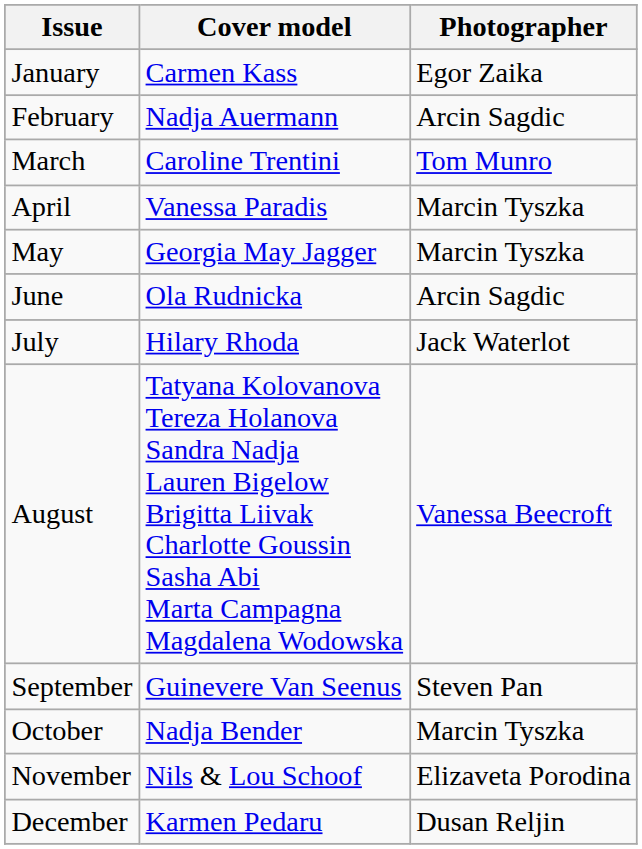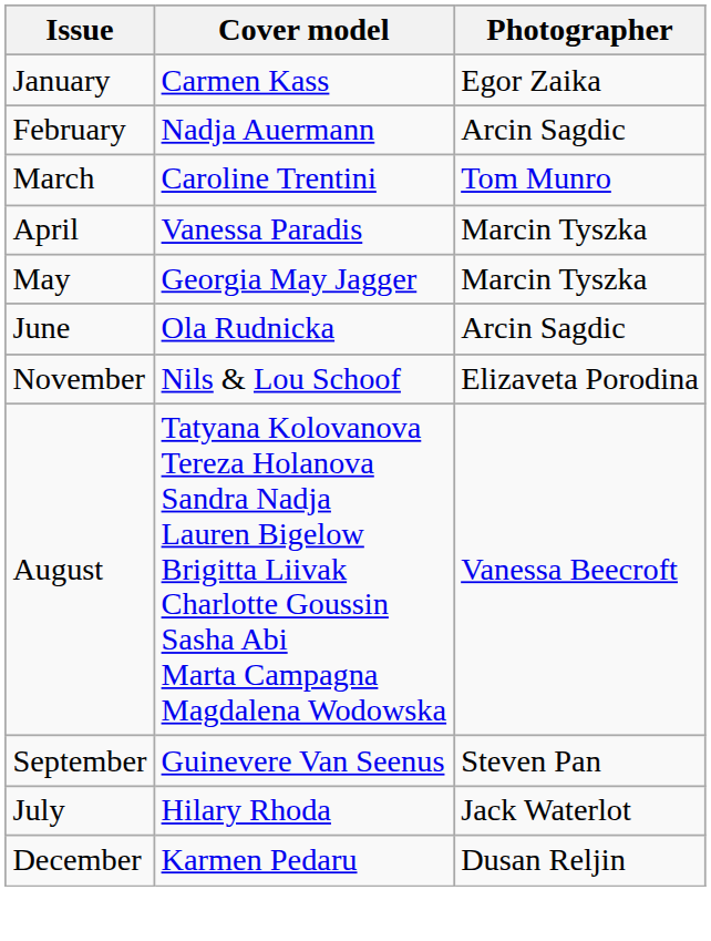rows swapped: July <-> November
- row: October | Nadja Bender | Marcin Tyszka
